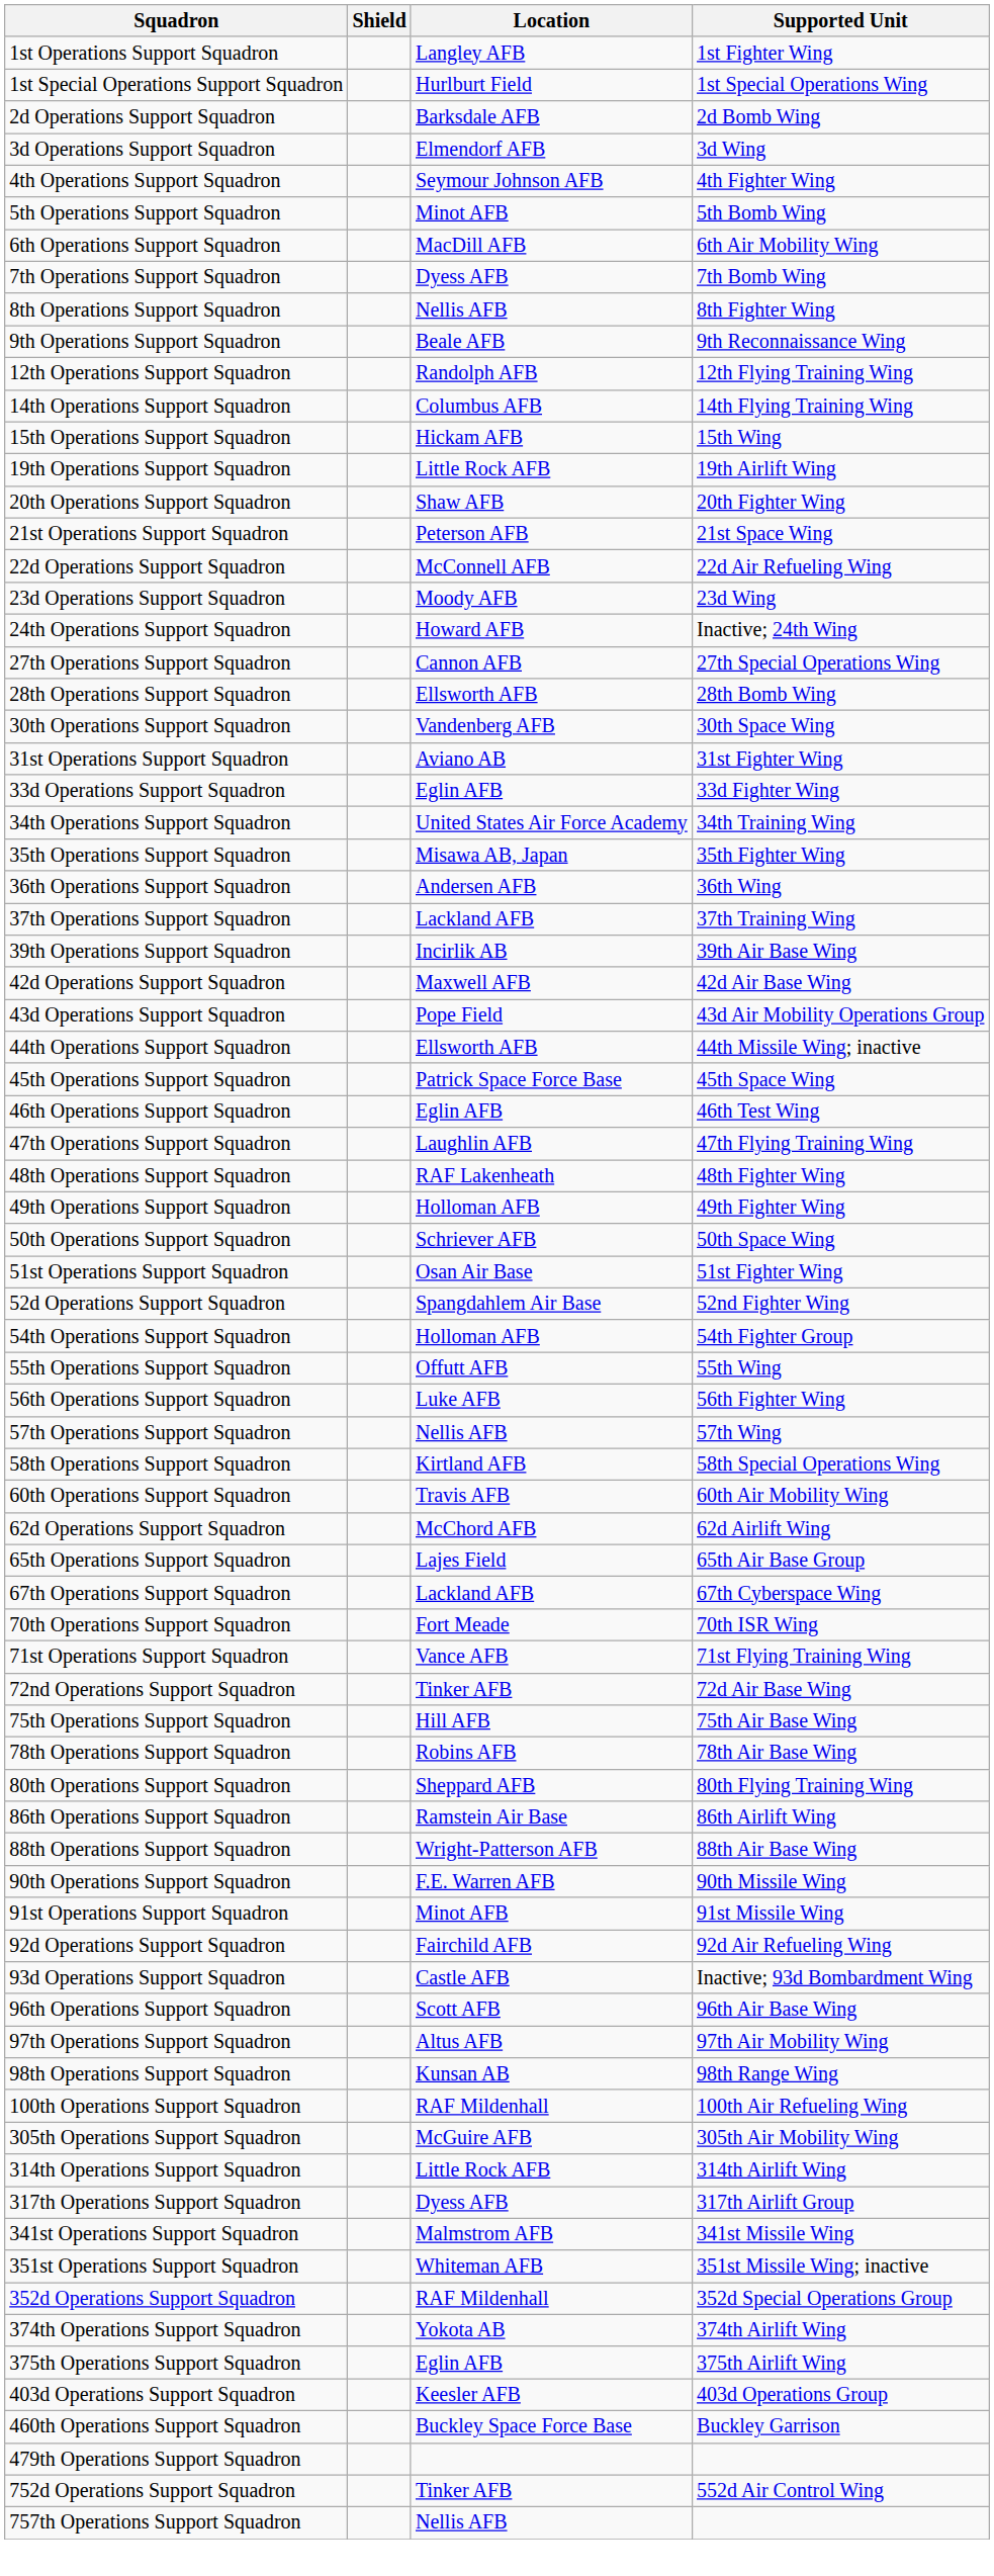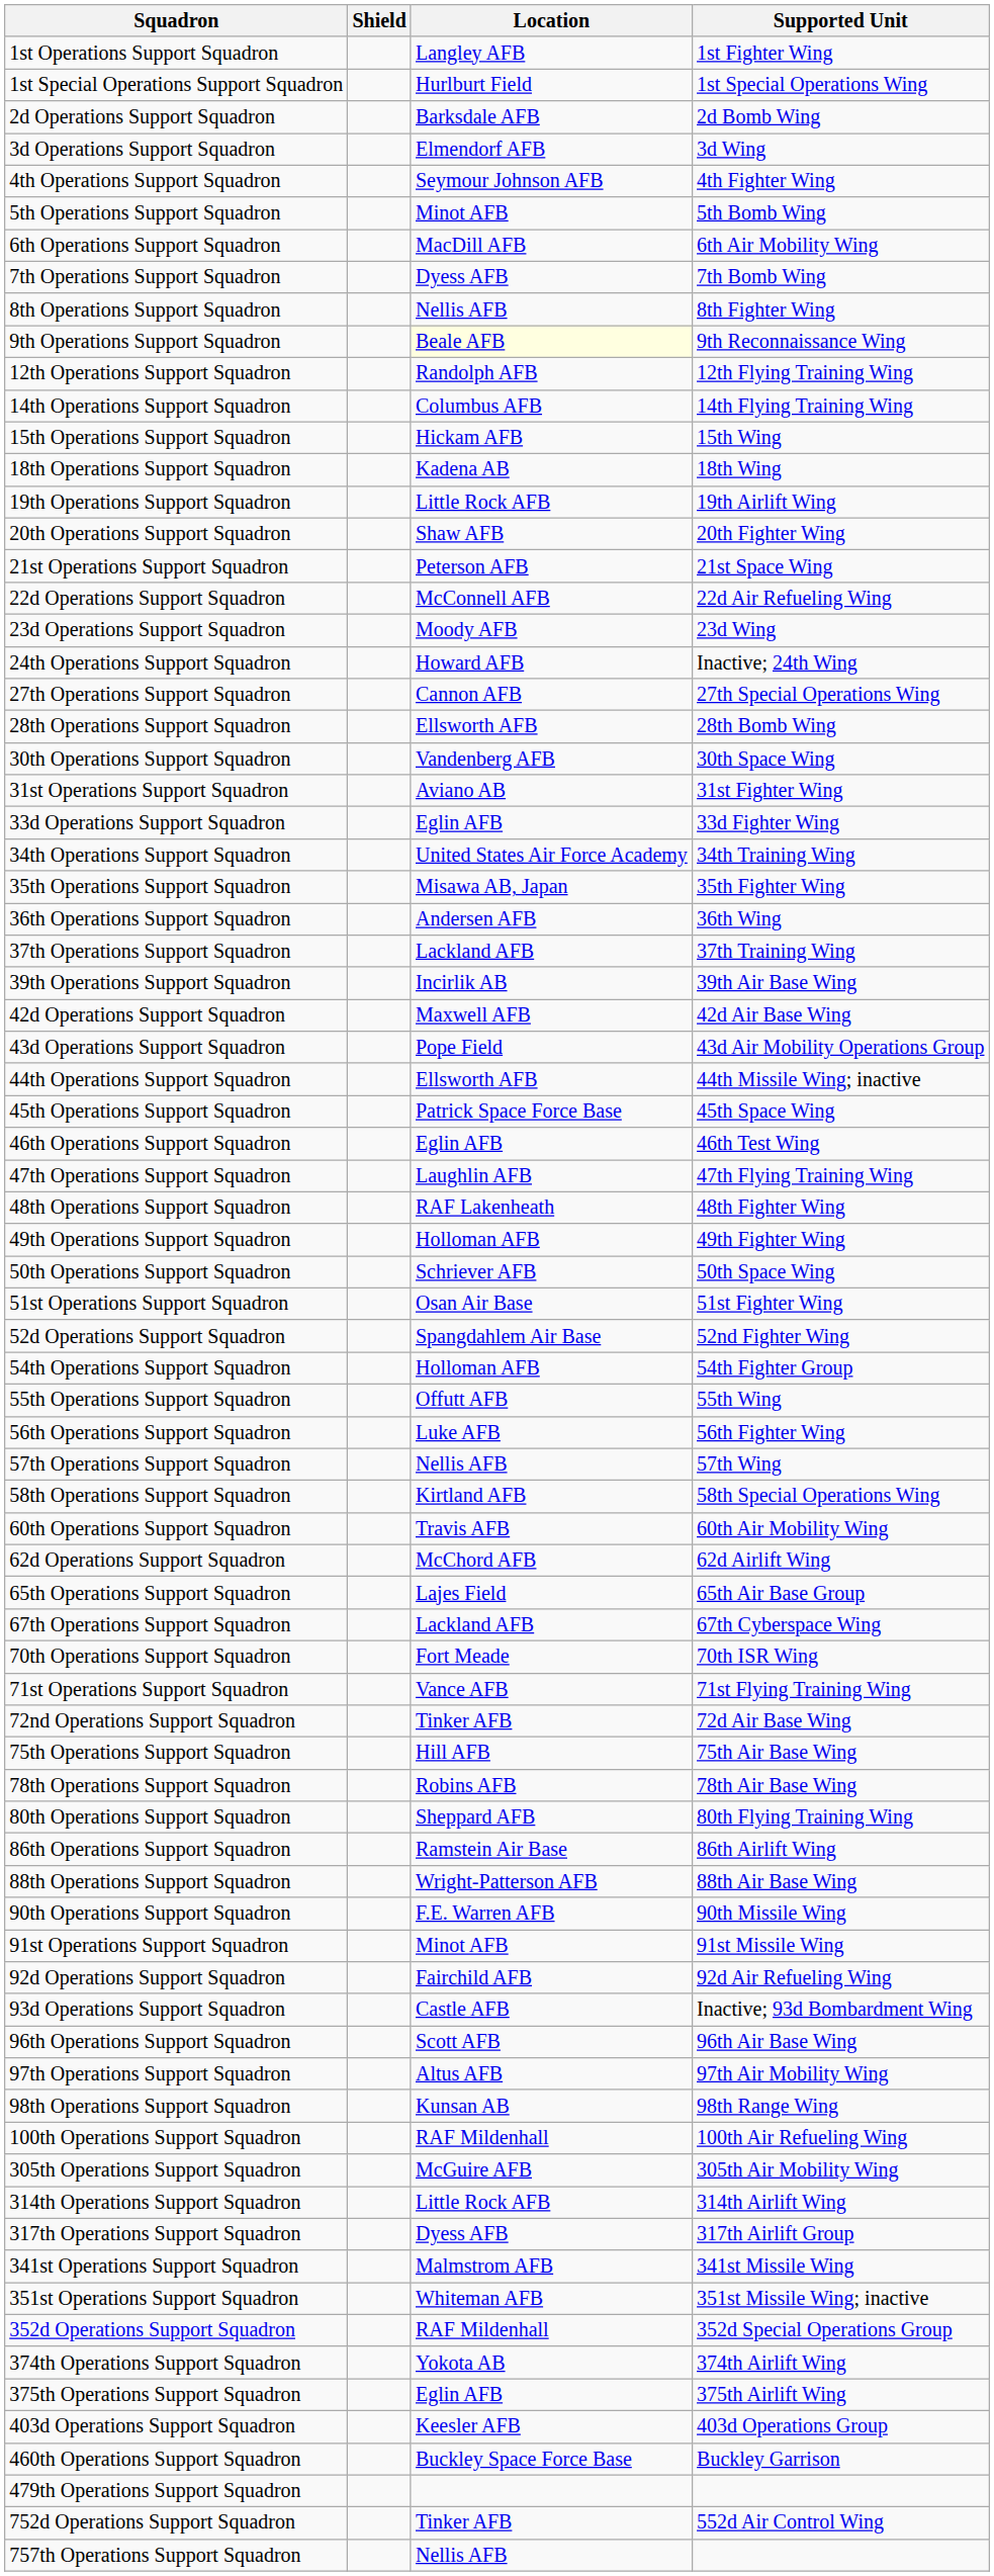9th Operations Support Squadron | Location: no background -> lightyellow background
+ row: 18th Operations Support Squadron | Kadena AB | 18th Wing
